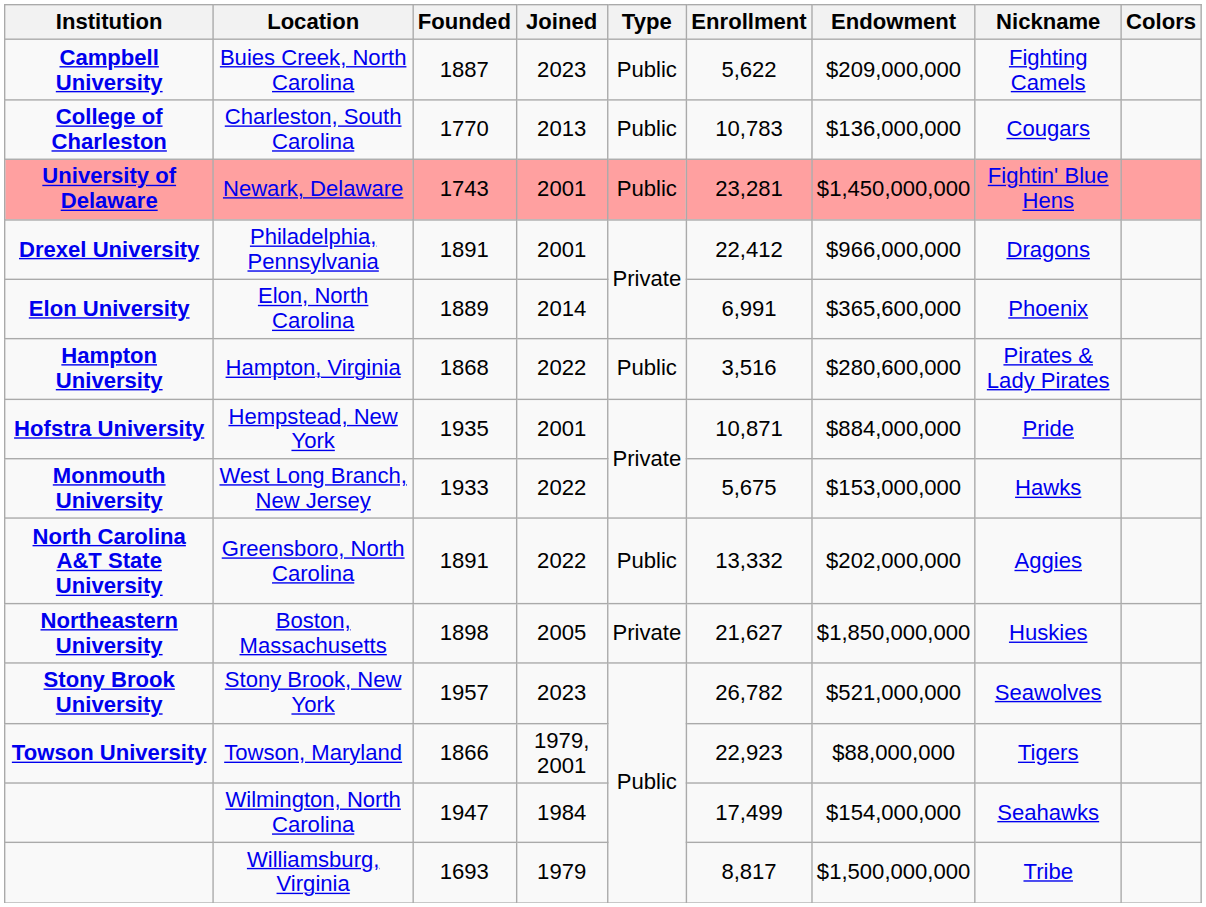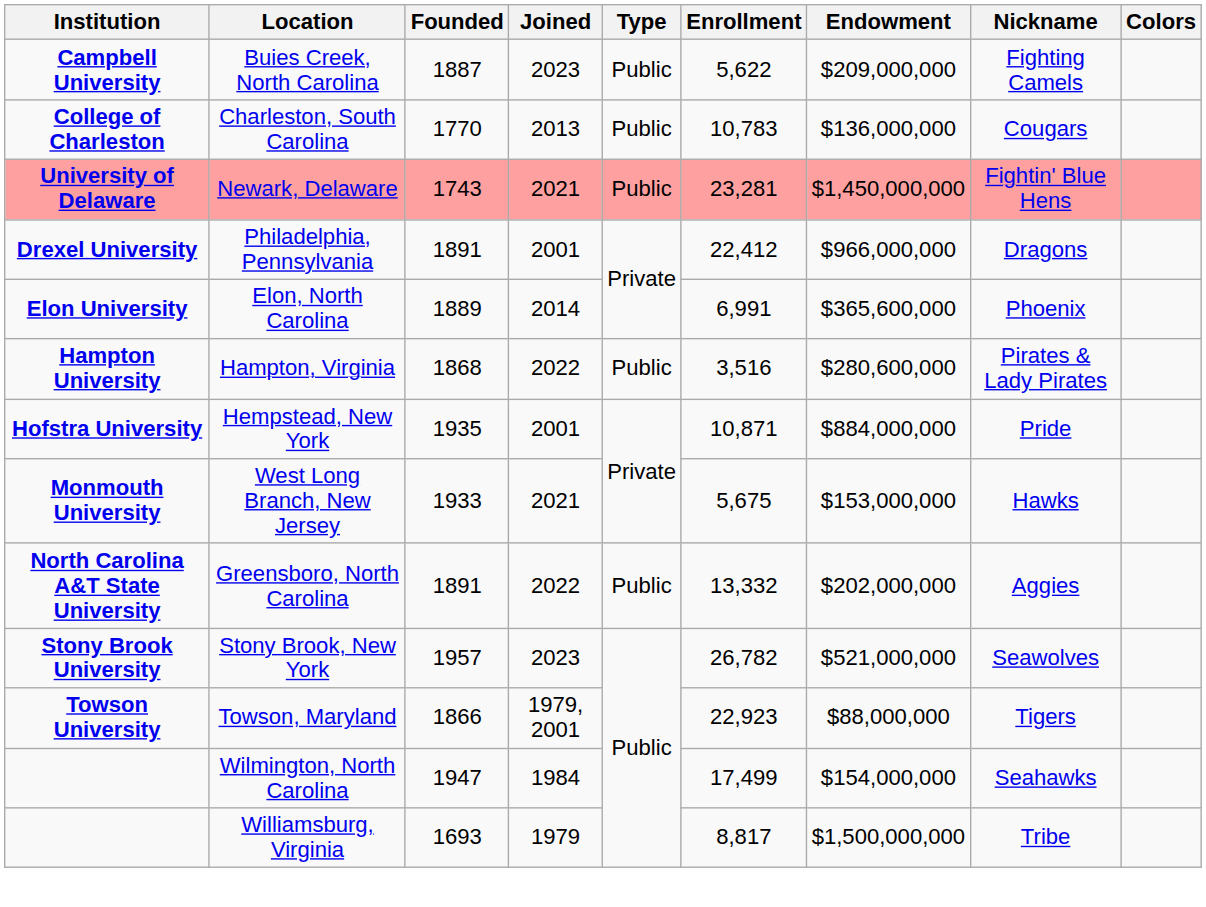Newark, Delaware | Joined: 2001 -> 2021
West Long Branch, New Jersey | Joined: 2022 -> 2021
- row: Northeastern University | Boston, Massachusetts | 1898 | 2005 | Private | 21,627 | $1,850,000,000 | Huskies
